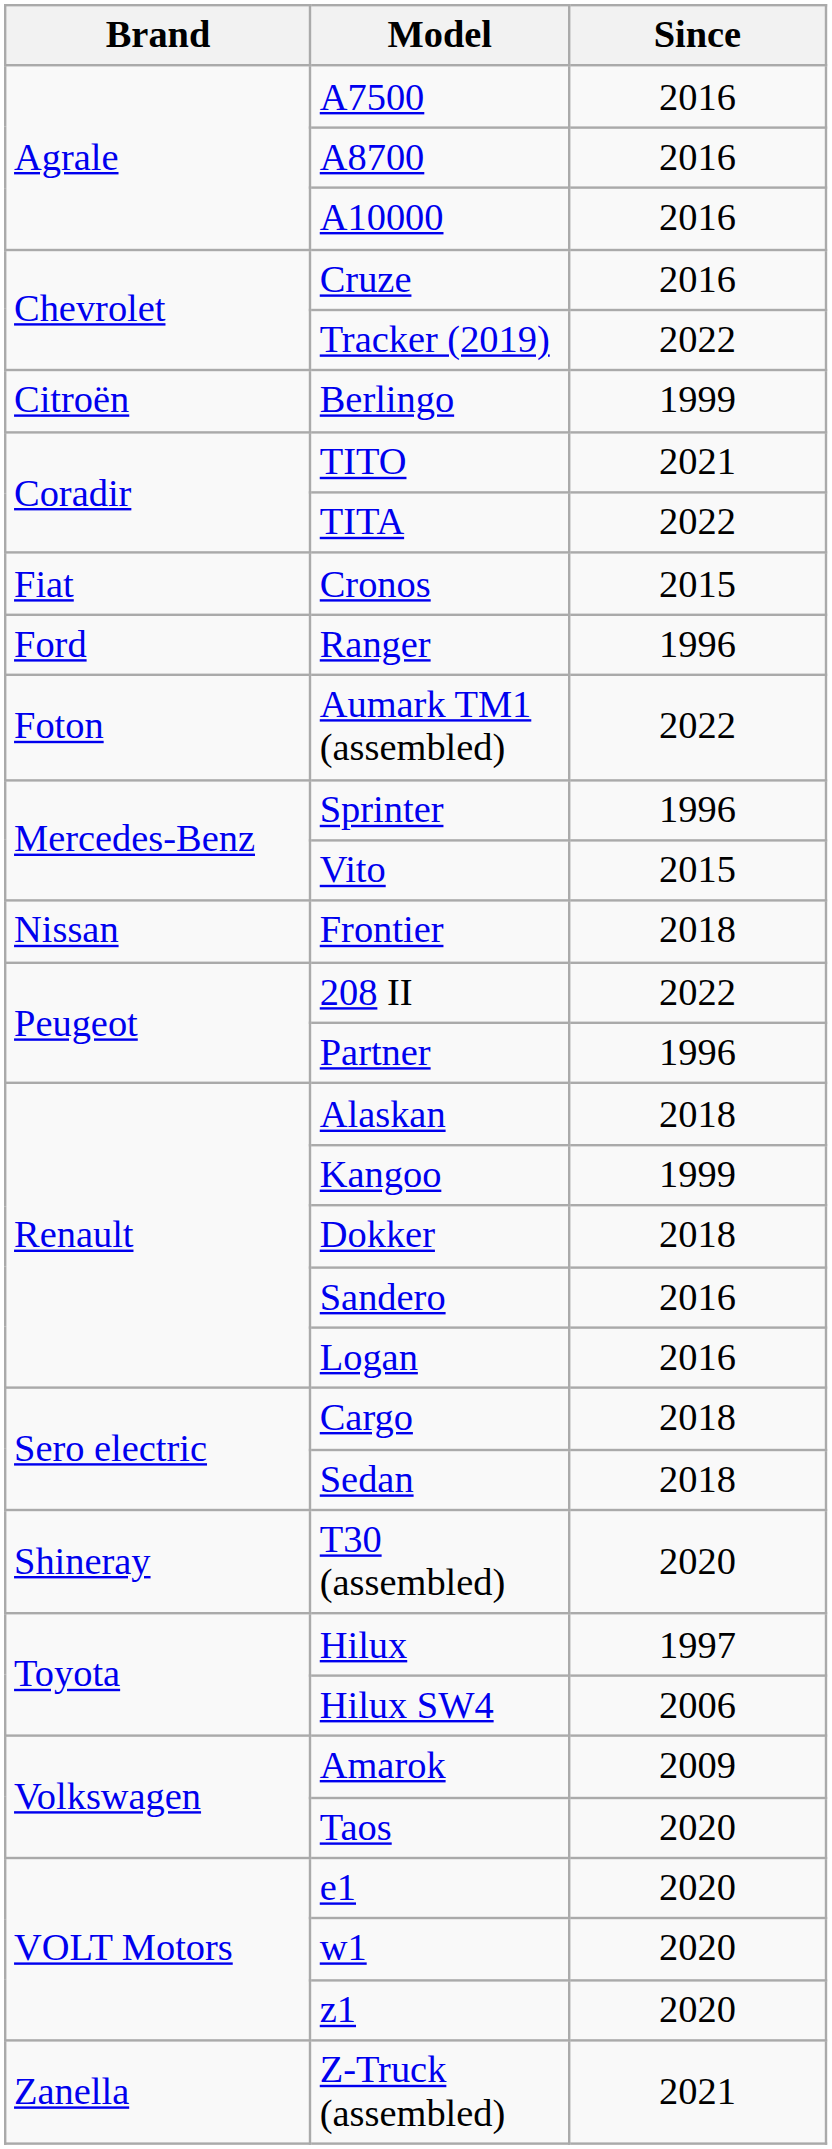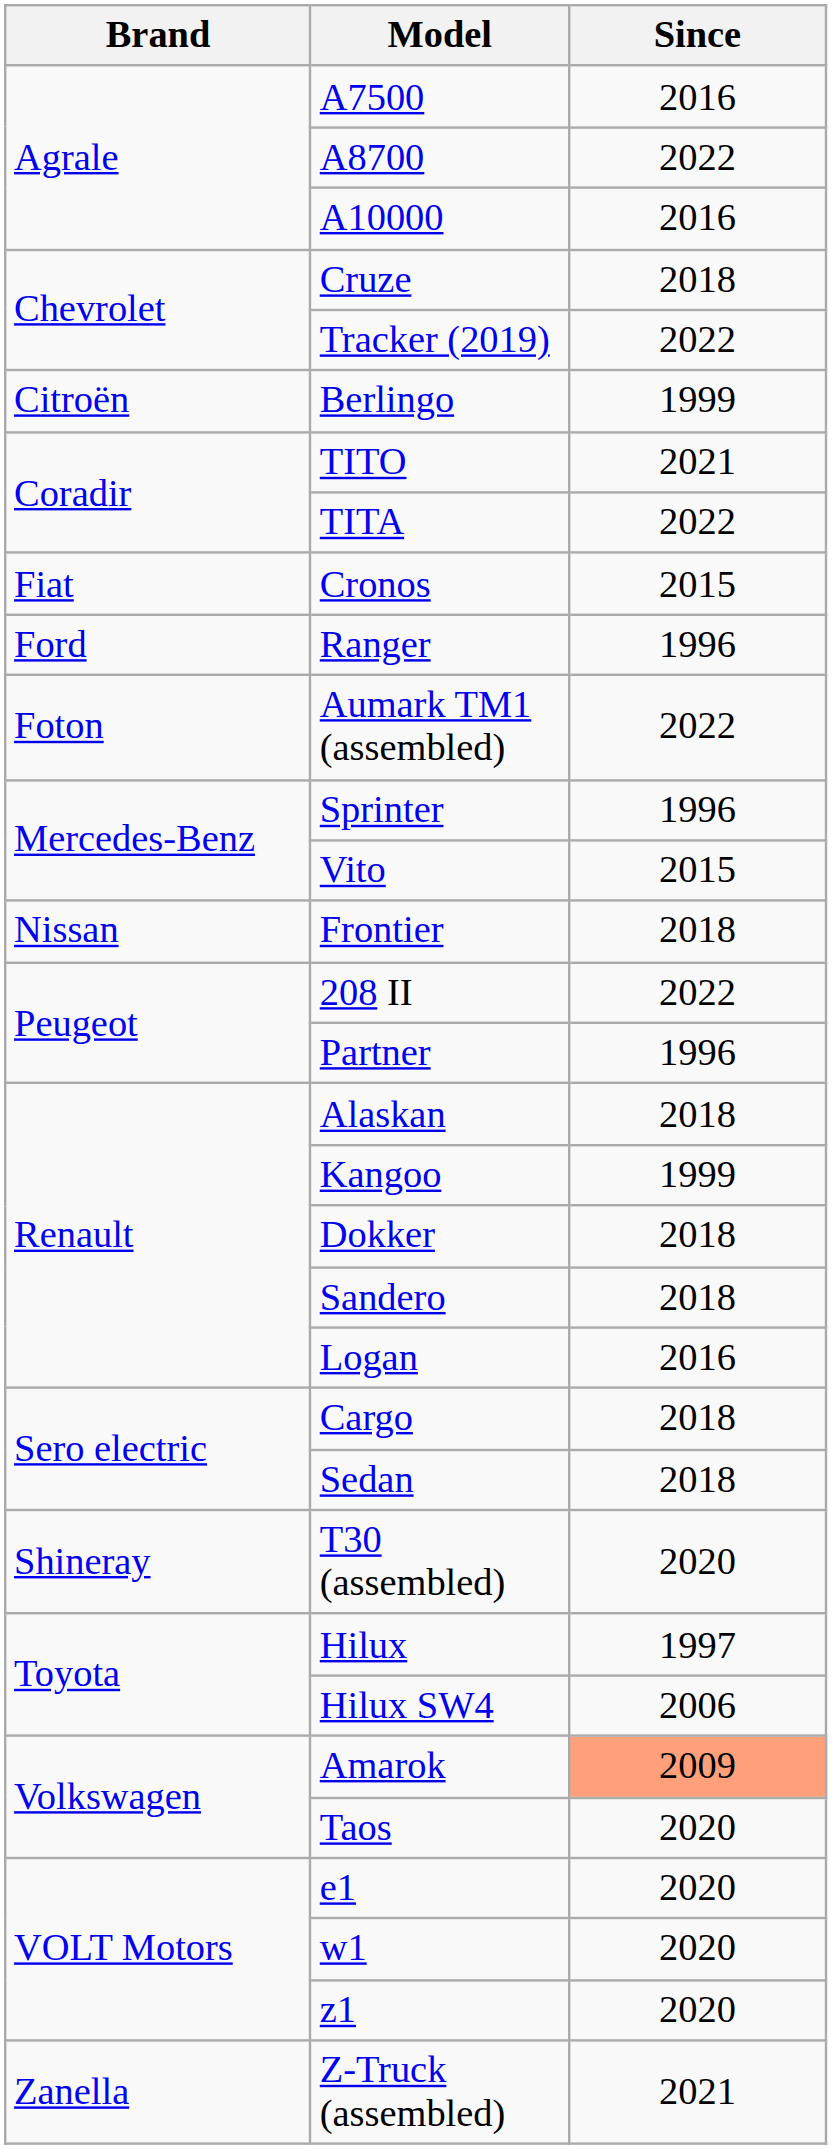A8700 | Since: 2016 -> 2022
Cruze | Since: 2016 -> 2018
Sandero | Since: 2016 -> 2018
Amarok | Since: no background -> lightsalmon background
